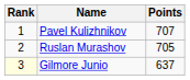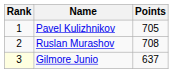Pavel Kulizhnikov | Points: 707 -> 705
Ruslan Murashov | Points: 705 -> 708
